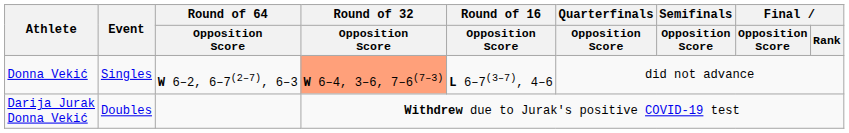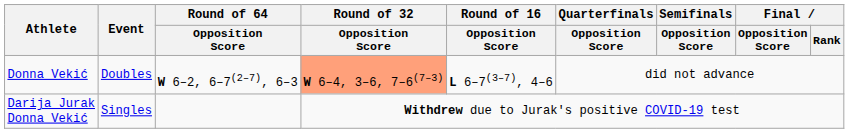Donna Vekić | Event: Singles -> Doubles
Darija Jurak Donna Vekić | Event: Doubles -> Singles
